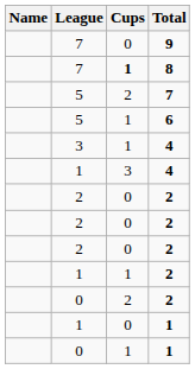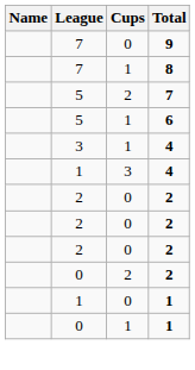8 | Cups: bold -> normal
- row: 1 | 1 | 2
